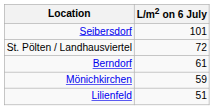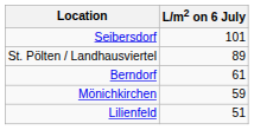St. Pölten / Landhausviertel | L/m2 on 6 July: 72 -> 89
